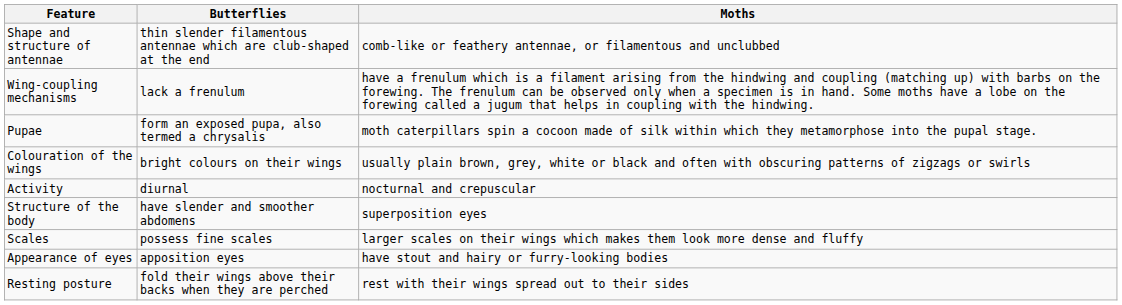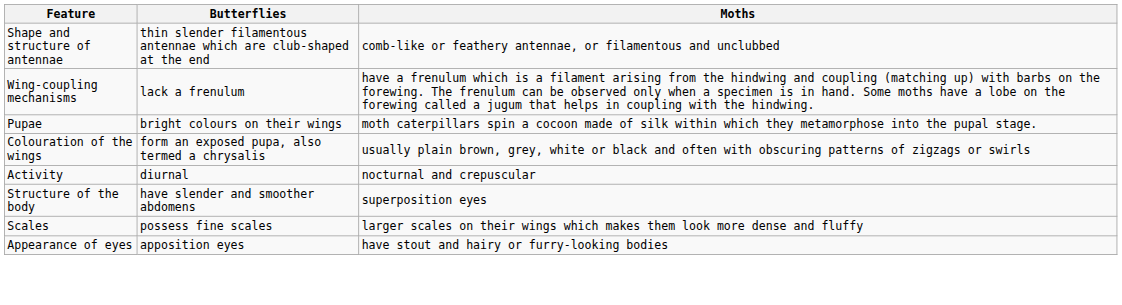Pupae | Butterflies: form an exposed pupa, also termed a chrysalis -> bright colours on their wings
Colouration of the wings | Butterflies: bright colours on their wings -> form an exposed pupa, also termed a chrysalis
- row: Resting posture | fold their wings above their backs when they are perched | rest with their wings spread out to their sides
